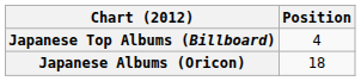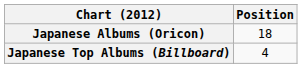rows swapped: Japanese Albums (Oricon) <-> Japanese Top Albums (Billboard)
